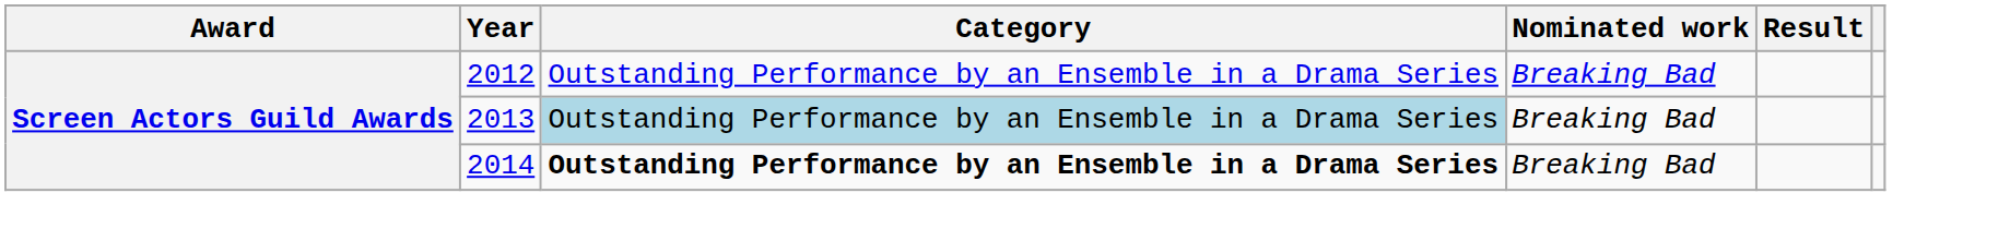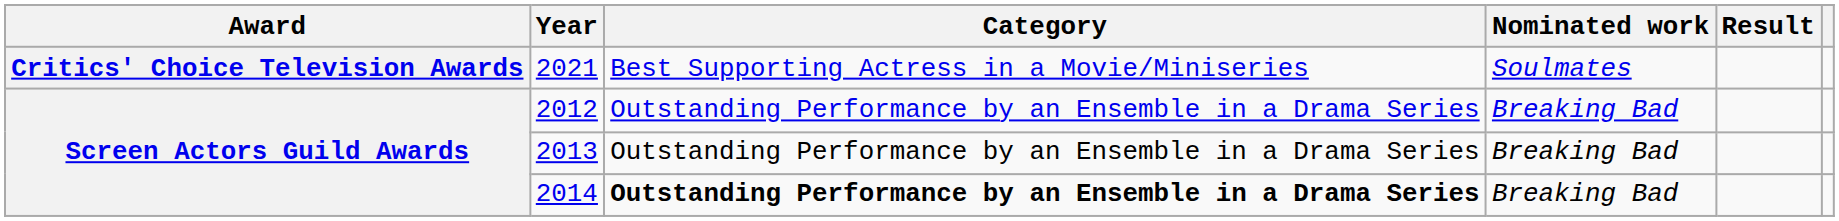+ row: Critics' Choice Television Awards | 2021 | Best Supporting Actress in a Movie/Miniseries | Soulmates
2013 | Category: lightblue background -> no background
